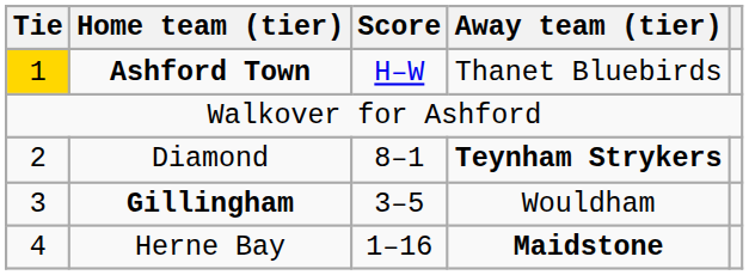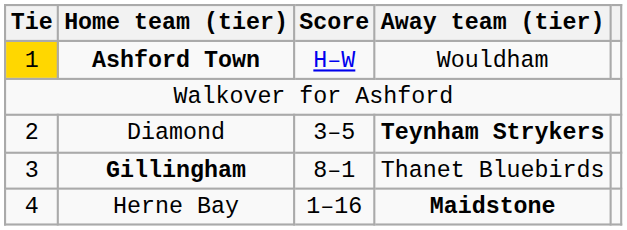Ashford Town | Away team (tier): Thanet Bluebirds -> Wouldham
Diamond | Score: 8–1 -> 3–5
Gillingham | Score: 3–5 -> 8–1
Gillingham | Away team (tier): Wouldham -> Thanet Bluebirds
